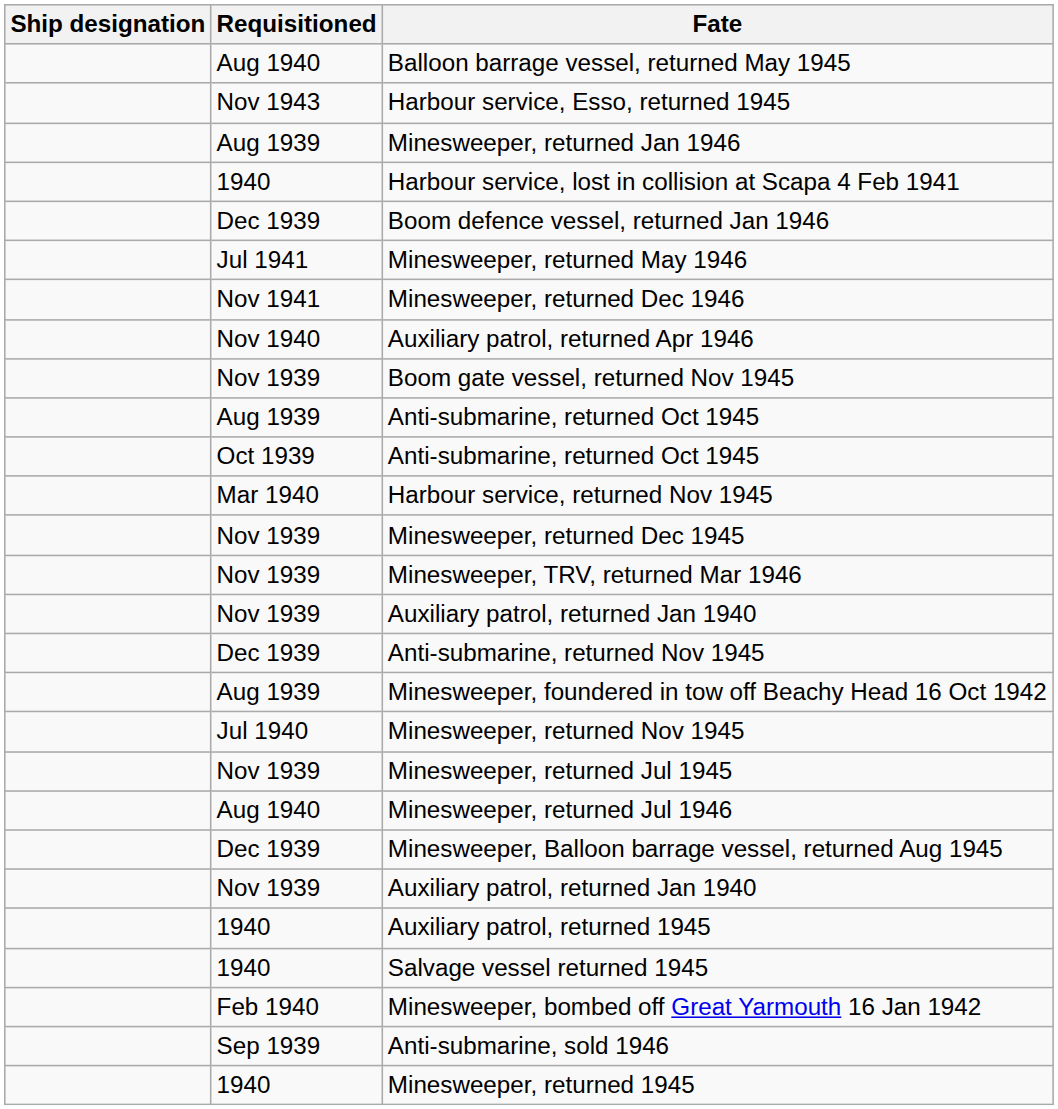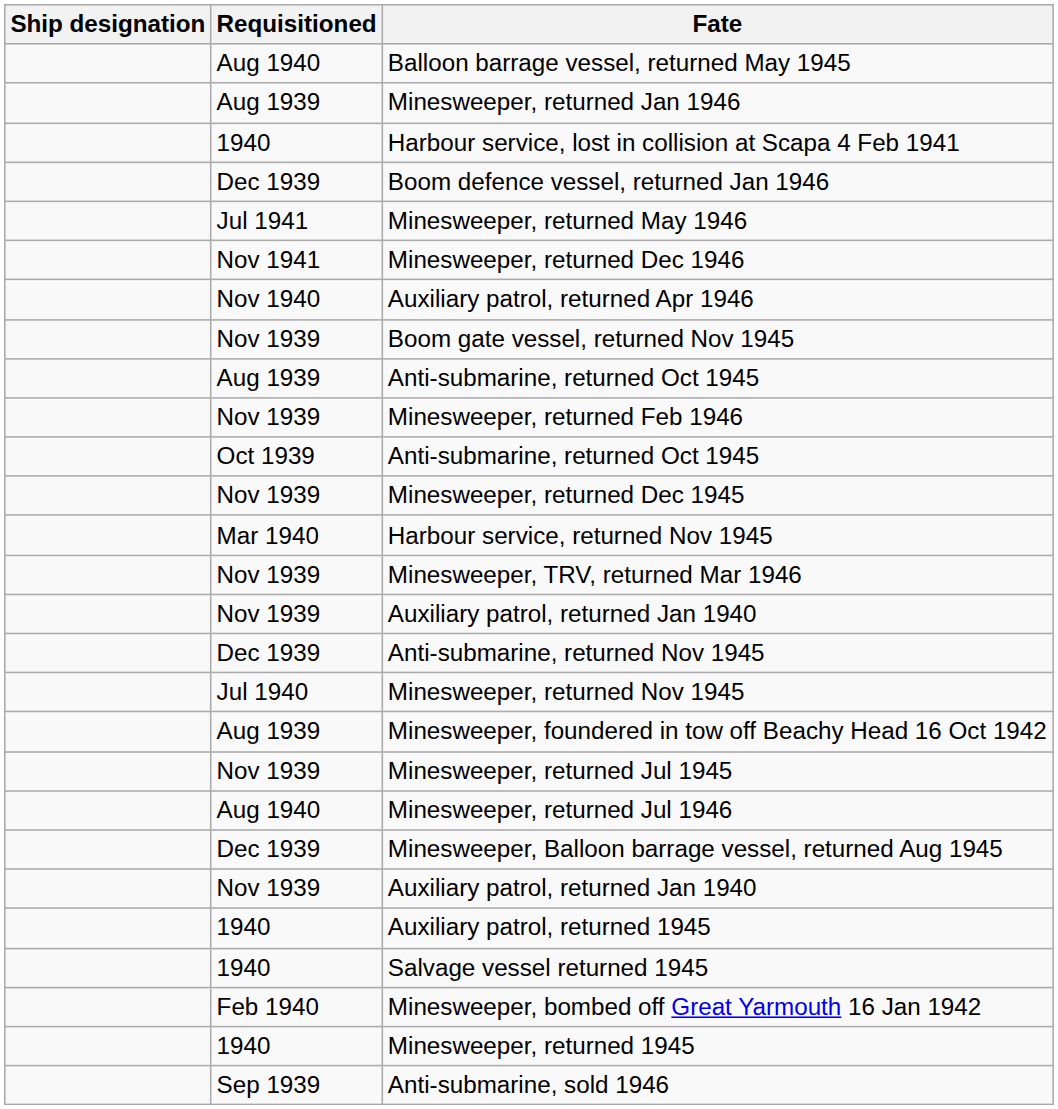- row: Nov 1943 | Harbour service, Esso, returned 1945
+ row: Nov 1939 | Minesweeper, returned Feb 1946
rows swapped: Minesweeper, returned Dec 1945 <-> Harbour service, returned Nov 1945
rows swapped: Minesweeper, returned Nov 1945 <-> Minesweeper, foundered in tow off Beachy Head 16 Oct 1942
rows swapped: Minesweeper, returned 1945 <-> Anti-submarine, sold 1946
